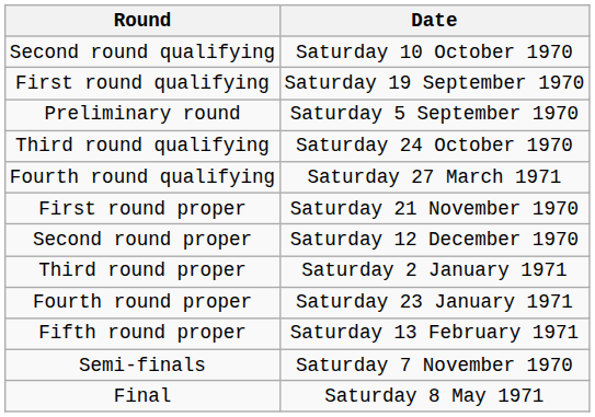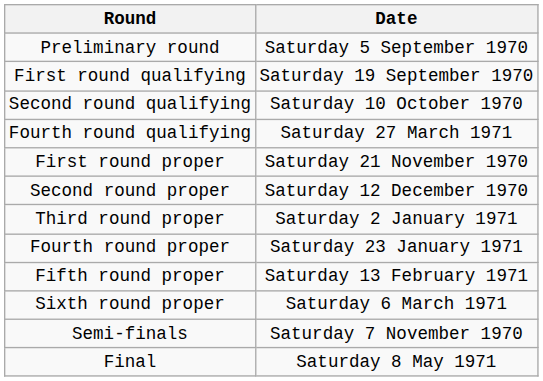rows swapped: Preliminary round <-> Second round qualifying
- row: Third round qualifying | Saturday 24 October 1970
+ row: Sixth round proper | Saturday 6 March 1971
